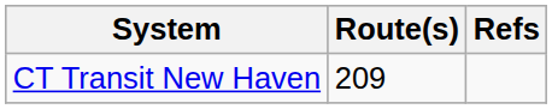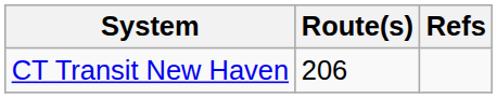CT Transit New Haven | Route(s): 209 -> 206
